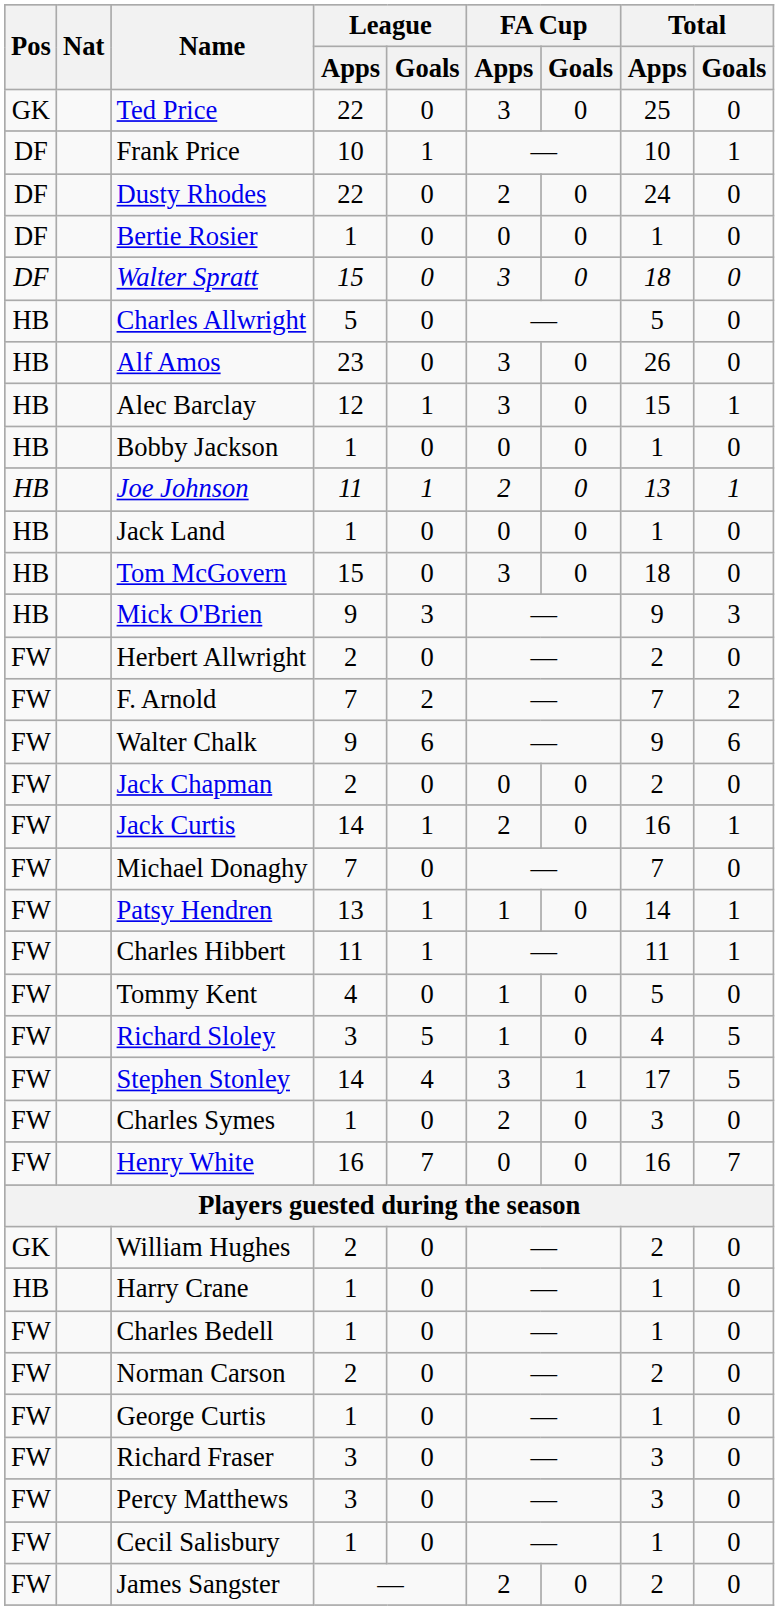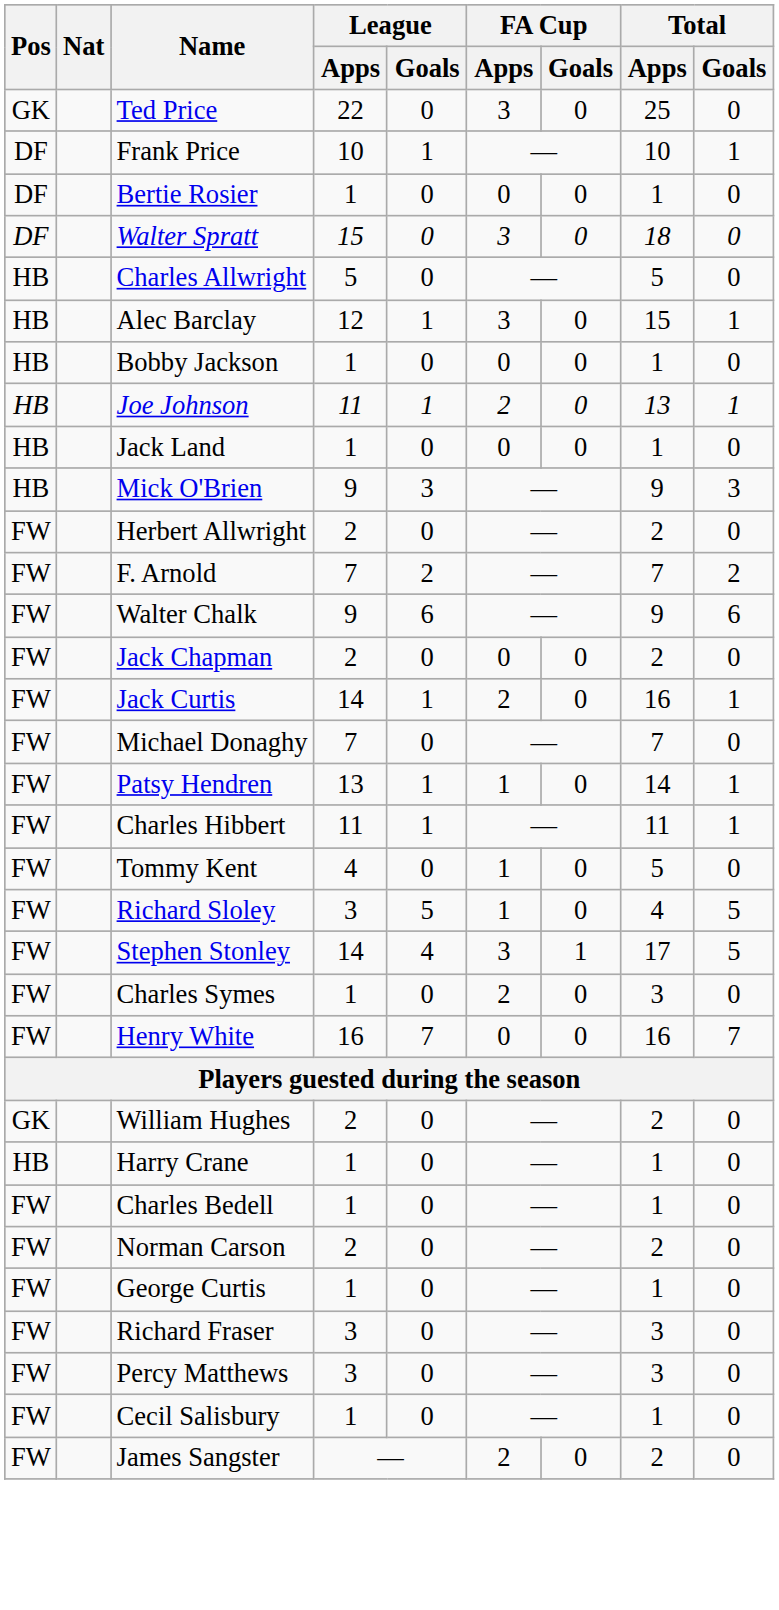- row: DF | Dusty Rhodes | 22 | 0 | 2 | 0 | 24 | 0
- row: HB | Alf Amos | 23 | 0 | 3 | 0 | 26 | 0
- row: HB | Tom McGovern | 15 | 0 | 3 | 0 | 18 | 0
